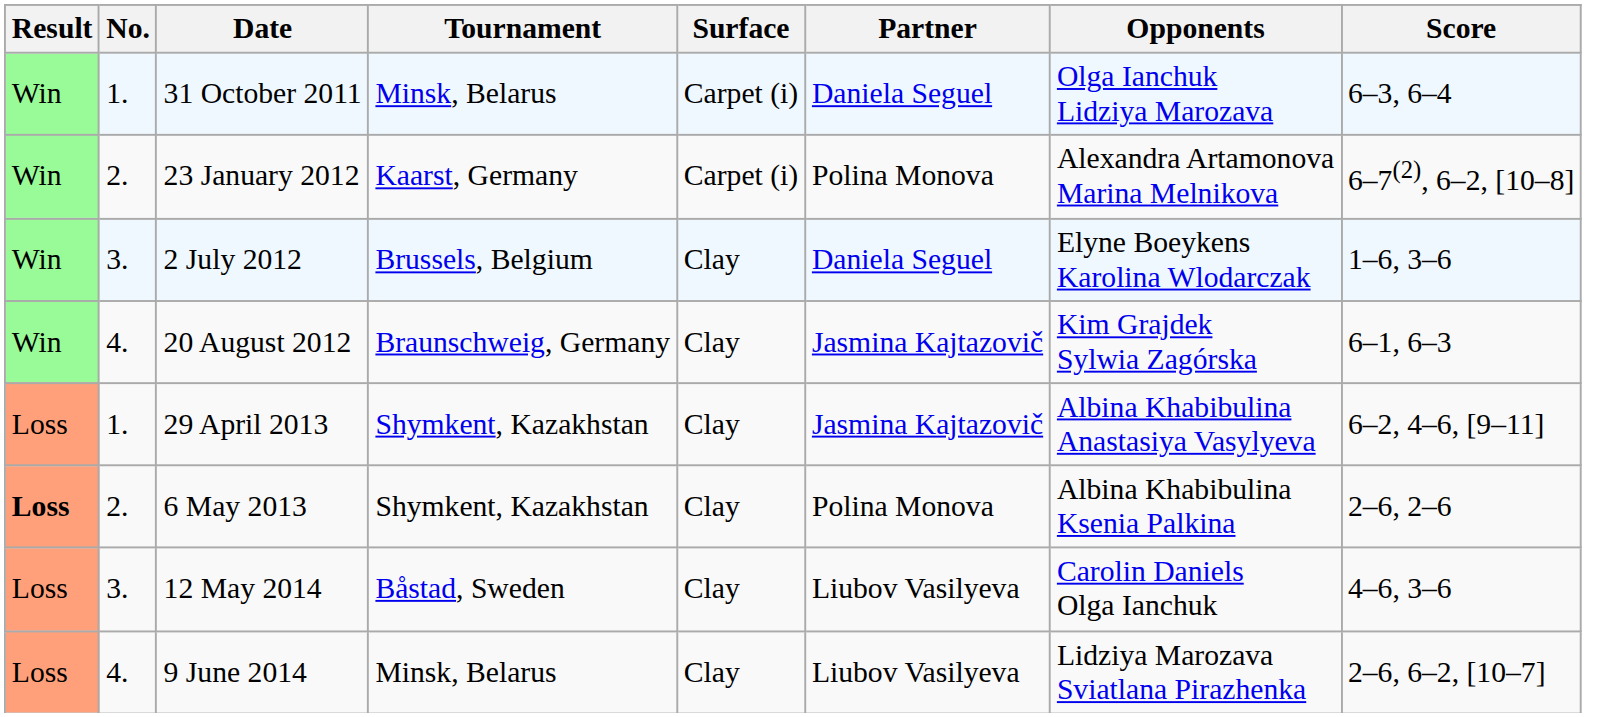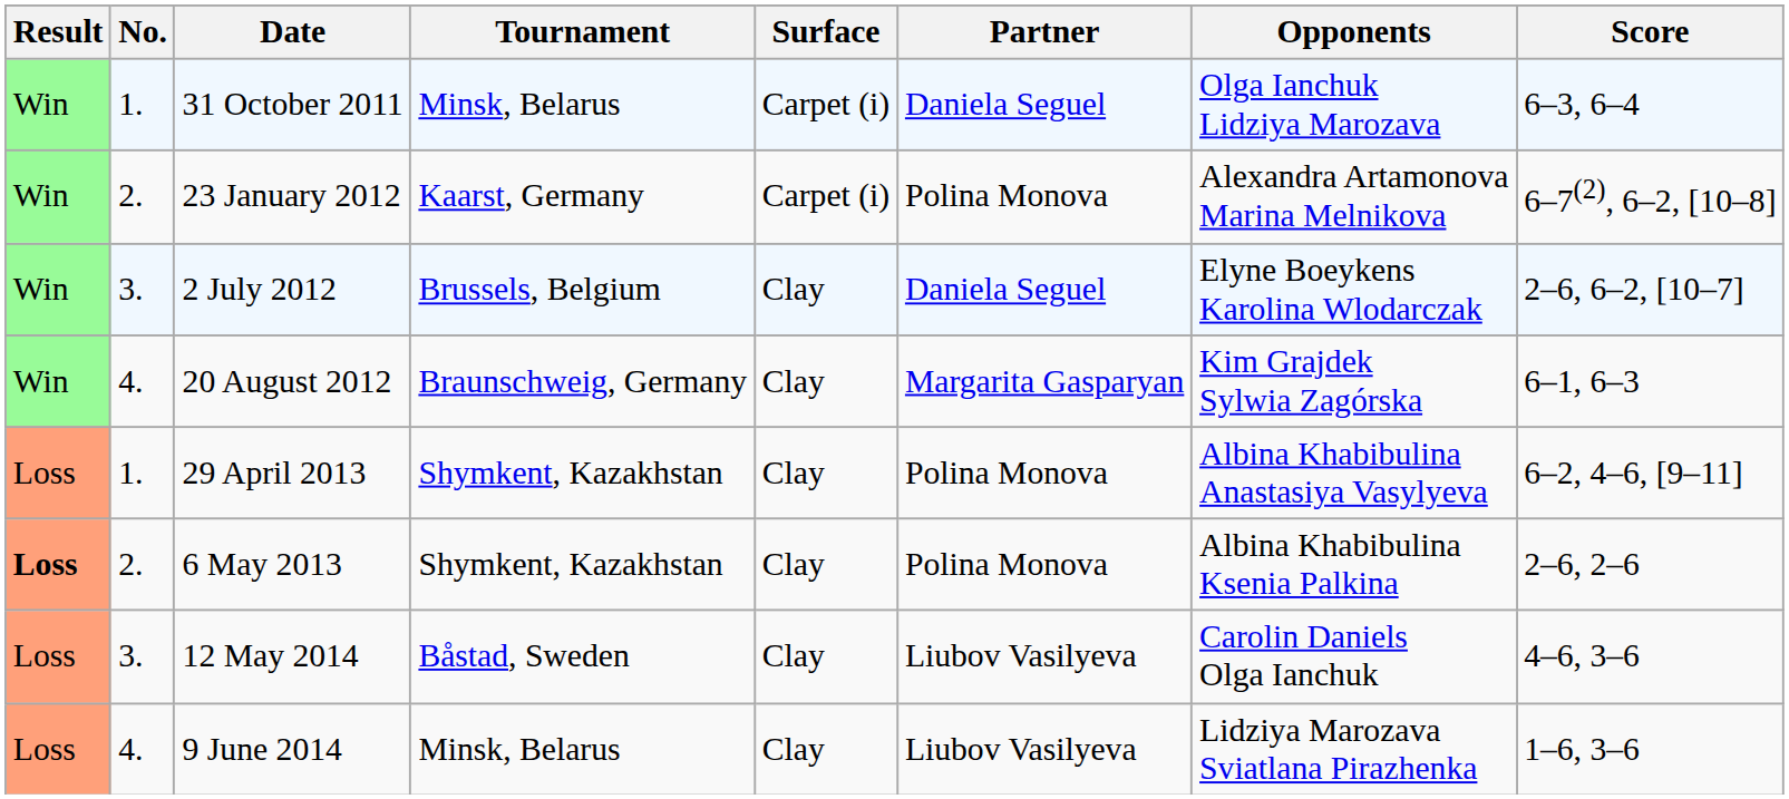2 July 2012 | Score: 1–6, 3–6 -> 2–6, 6–2, [10–7]
20 August 2012 | Partner: Jasmina Kajtazovič -> Margarita Gasparyan
29 April 2013 | Partner: Jasmina Kajtazovič -> Polina Monova
9 June 2014 | Score: 2–6, 6–2, [10–7] -> 1–6, 3–6
